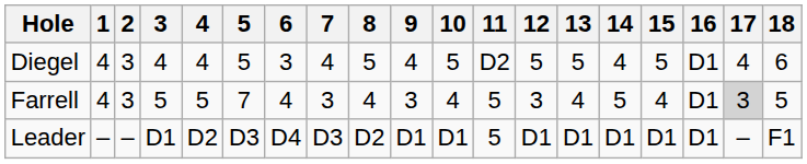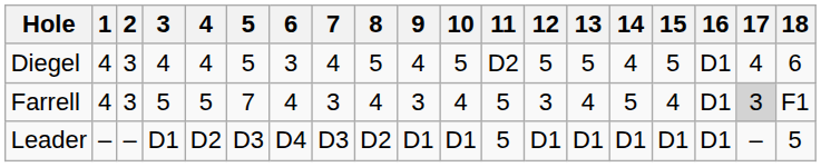Farrell | 18: 5 -> F1
Leader | 18: F1 -> 5
